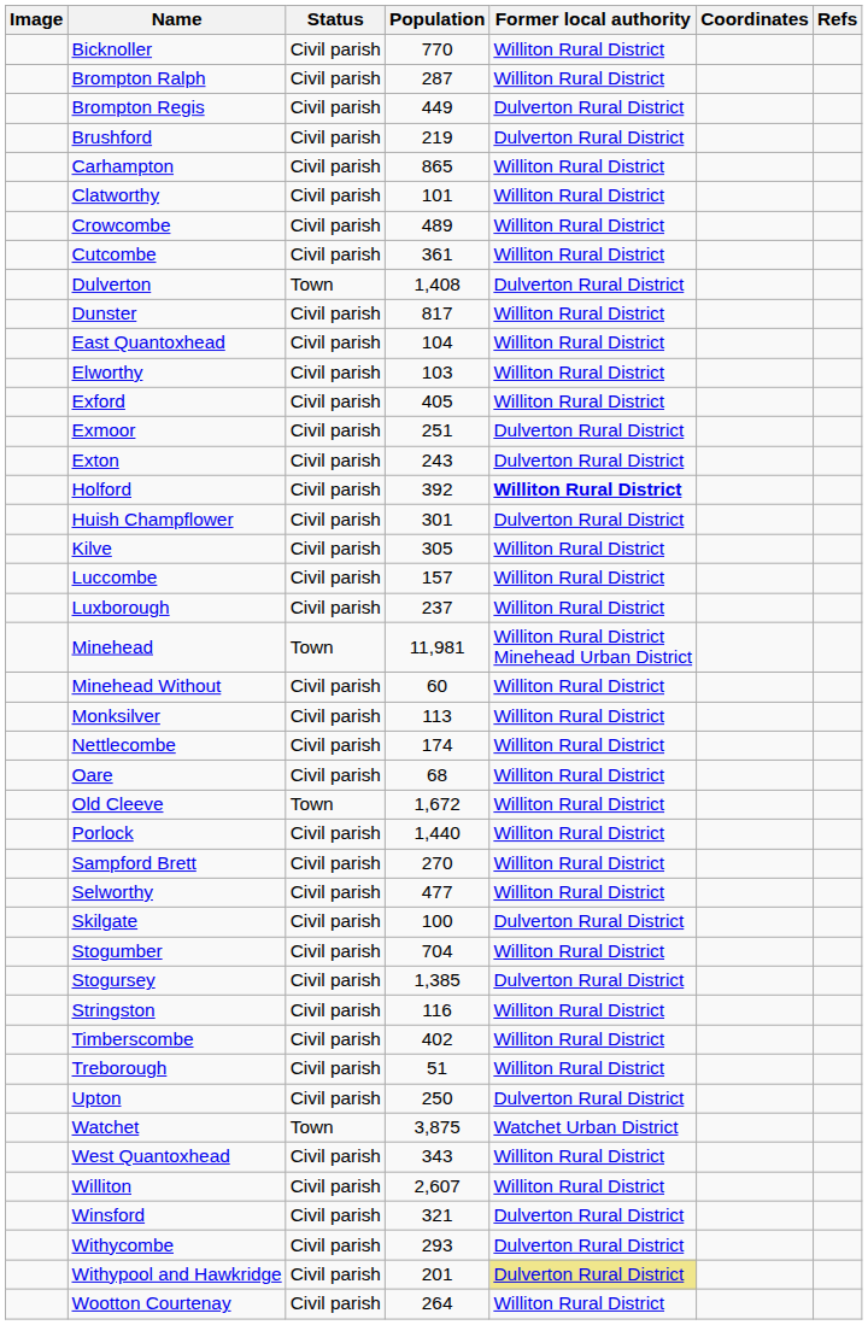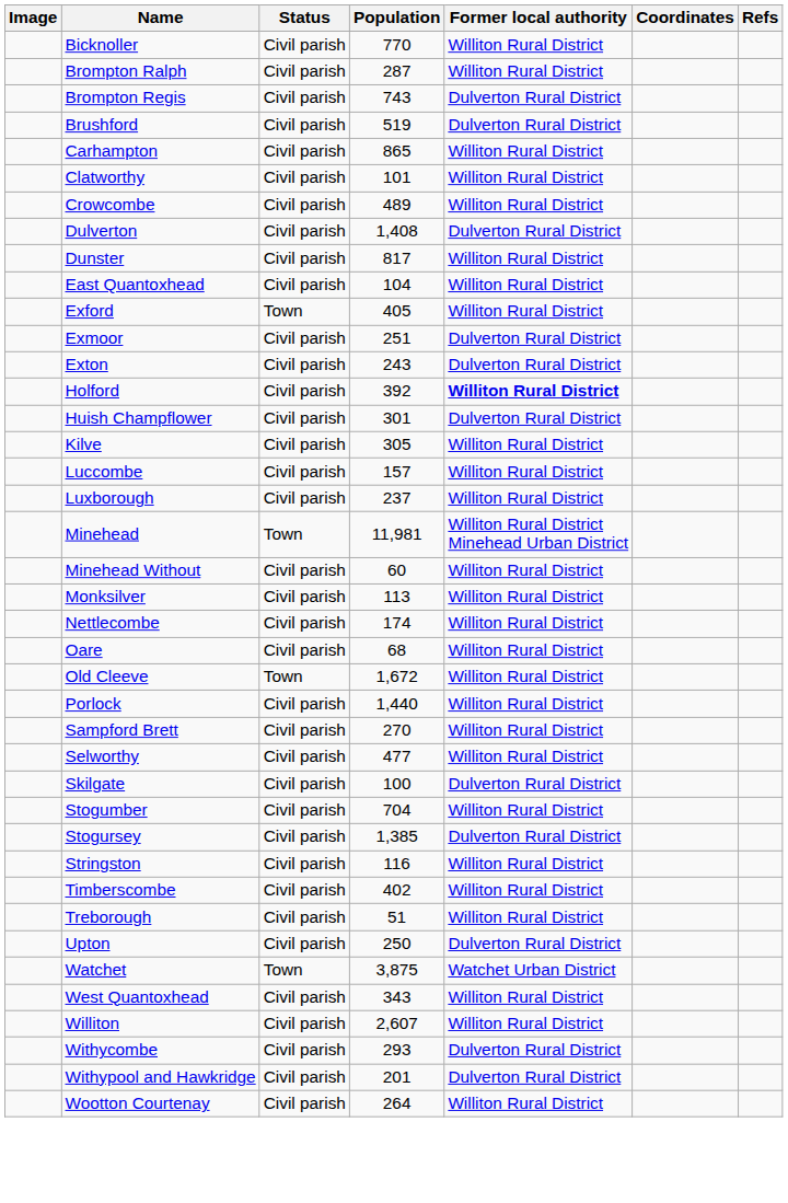Brompton Regis | Population: 449 -> 743
Brushford | Population: 219 -> 519
- row: Cutcombe | Civil parish | 361 | Williton Rural District
Dulverton | Status: Town -> Civil parish
- row: Elworthy | Civil parish | 103 | Williton Rural District
Exford | Status: Civil parish -> Town
- row: Winsford | Civil parish | 321 | Dulverton Rural District
Withypool and Hawkridge | Former local authority: khaki background -> no background
